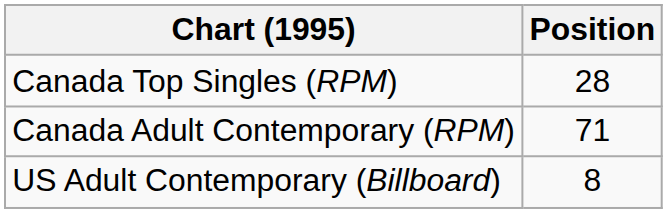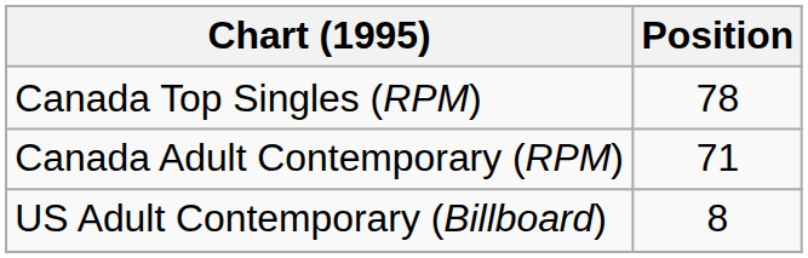Canada Top Singles (RPM) | Position: 28 -> 78
